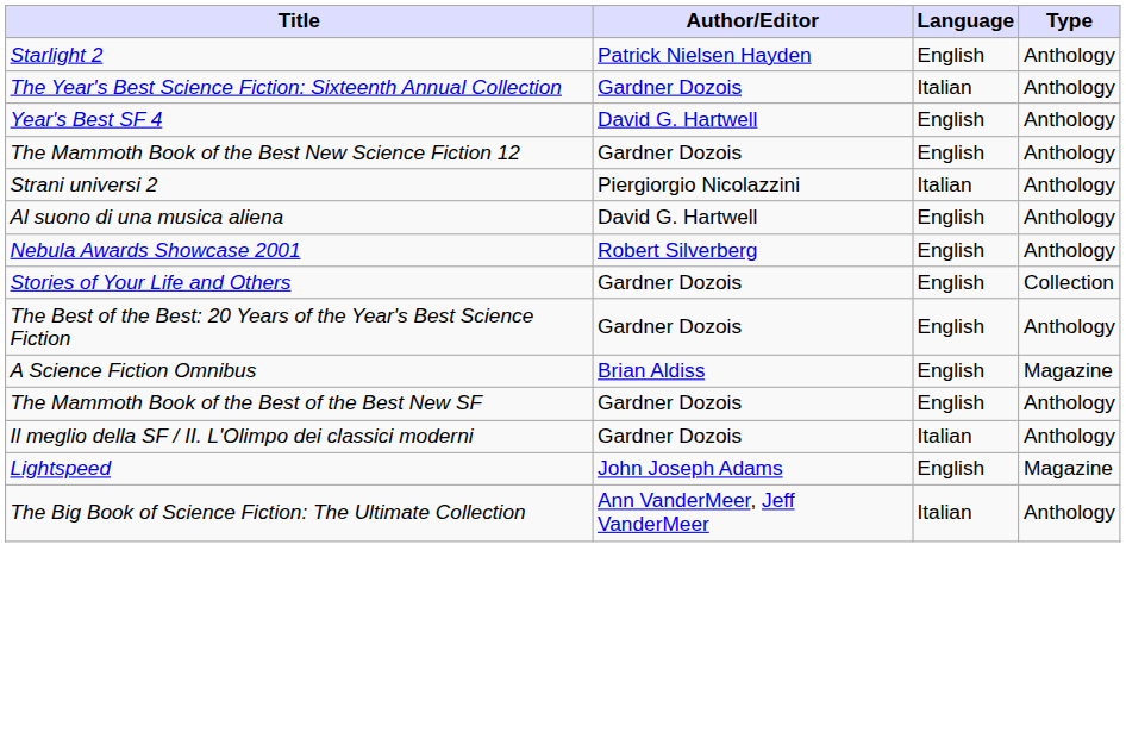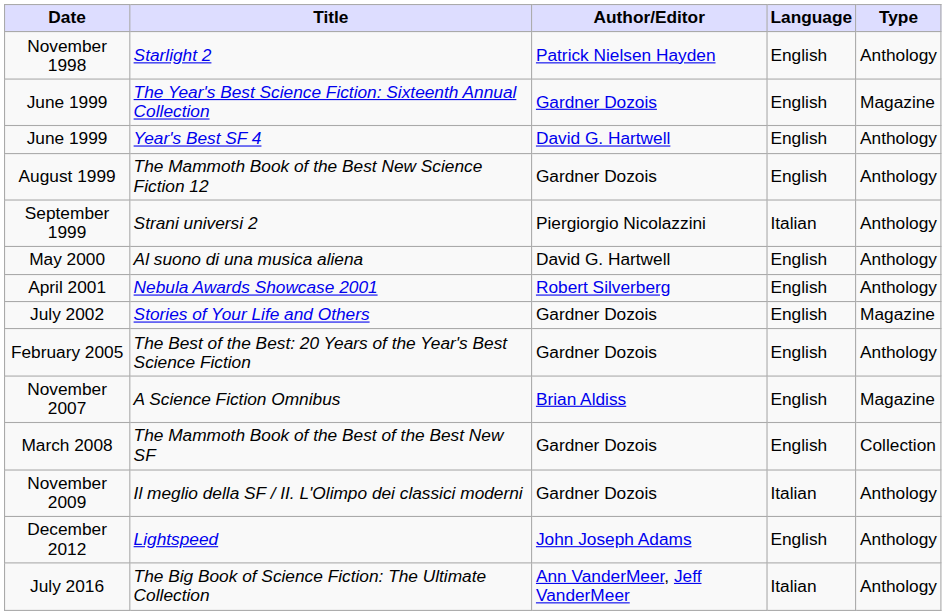+ column: Date | November 1998 | June 1999 | June 1999 | August 1999 | September 1999 | May 2000 | April 2001 | July 2002 | February 2005 | November 2007 | March 2008 | November 2009 | December 2012 | July 2016
The Year's Best Science Fiction: Sixteenth Annual Collection | Language: Italian -> English
The Year's Best Science Fiction: Sixteenth Annual Collection | Type: Anthology -> Magazine
Stories of Your Life and Others | Type: Collection -> Magazine
The Mammoth Book of the Best of the Best New SF | Type: Anthology -> Collection
Lightspeed | Type: Magazine -> Anthology
